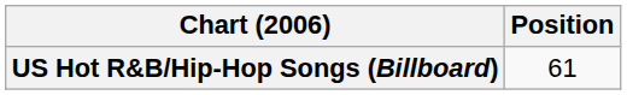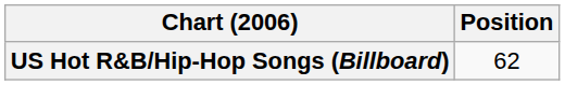US Hot R&B/Hip-Hop Songs (Billboard) | Position: 61 -> 62
